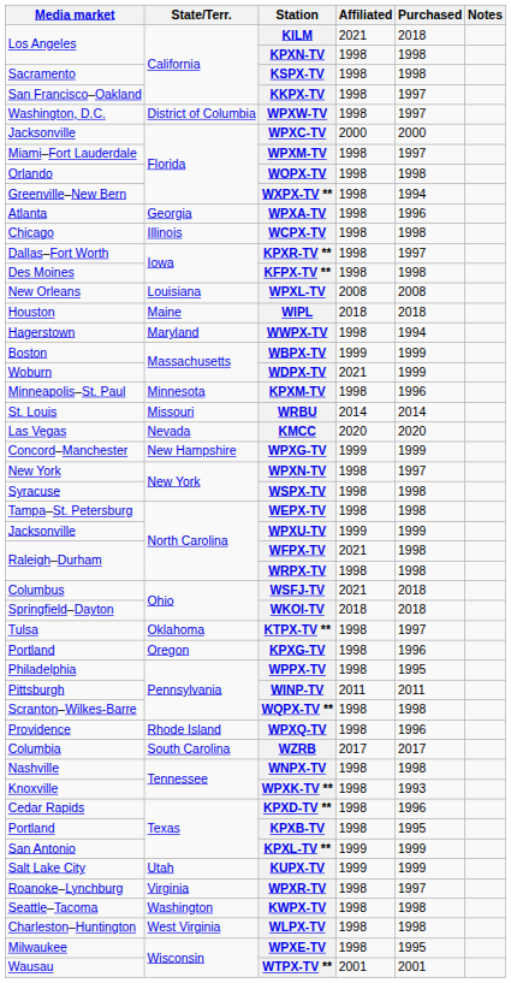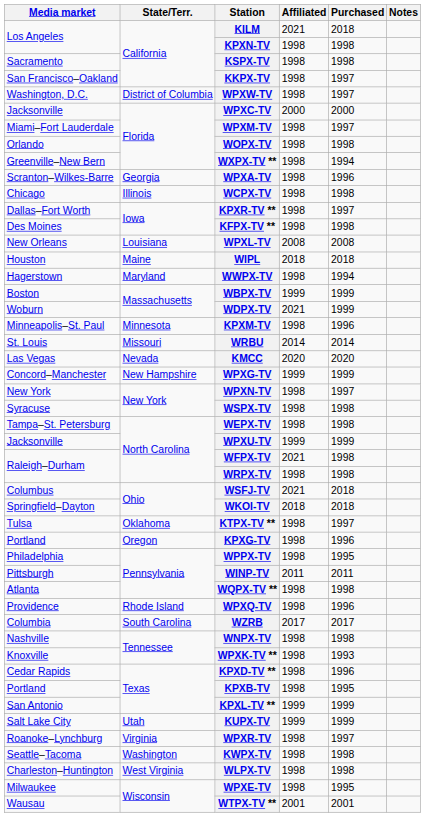WPXA-TV | Media market: Atlanta -> Scranton–Wilkes-Barre
WQPX-TV ** | Media market: Scranton–Wilkes-Barre -> Atlanta
